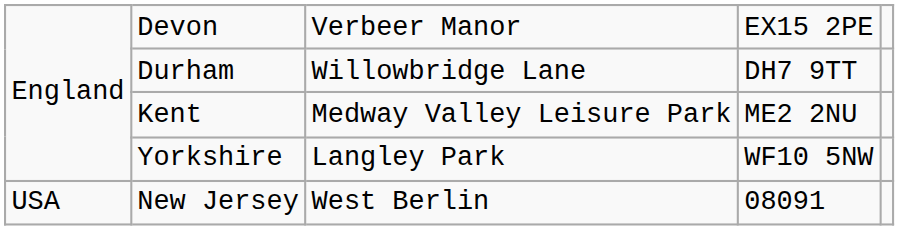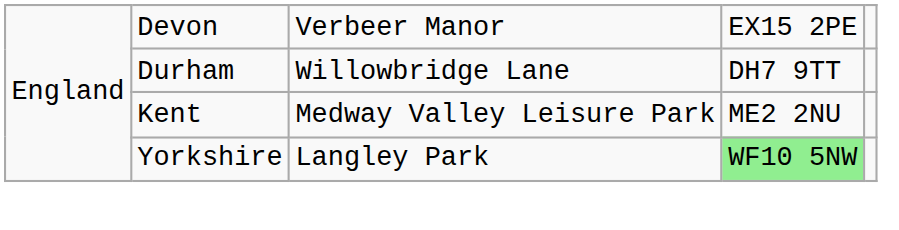Yorkshire | column 4: no background -> lightgreen background
- row: USA | New Jersey | West Berlin | 08091
